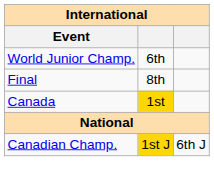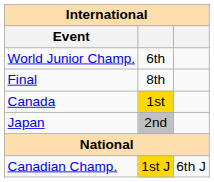+ row: Japan | 2nd
